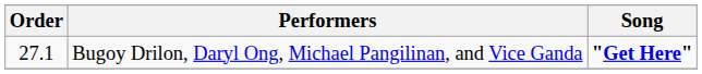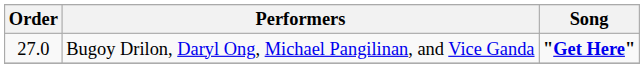Bugoy Drilon, Daryl Ong, Michael Pangilinan, and Vice Ganda | Order: 27.1 -> 27.0
